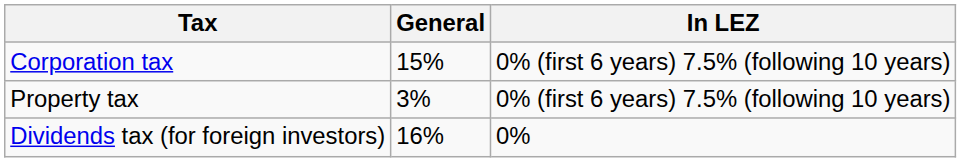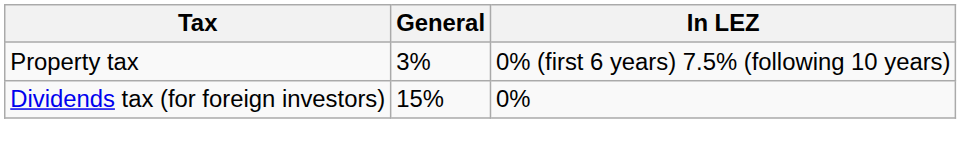- row: Corporation tax | 15% | 0% (first 6 years) 7.5% (following 10 years)
Dividends tax (for foreign investors) | General: 16% -> 15%
